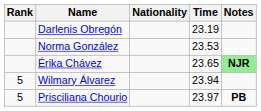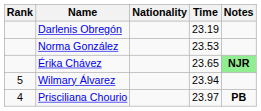Prisciliana Chourio | Rank: 5 -> 4
